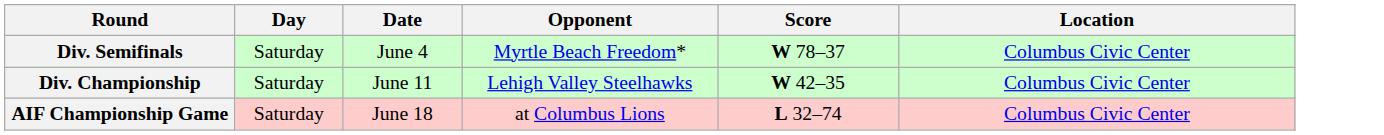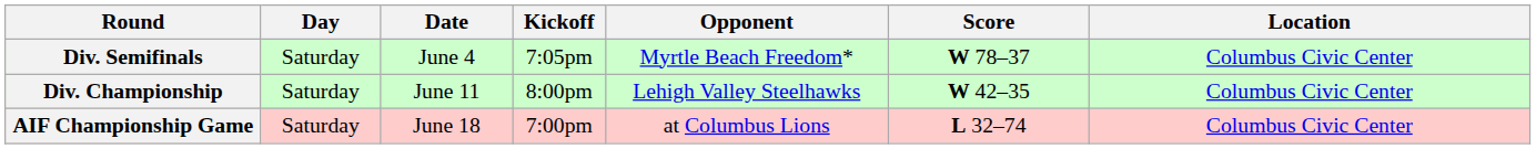+ column: Kickoff | 7:05pm | 8:00pm | 7:00pm
